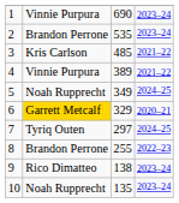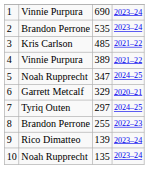5 | column 3: 349 -> 347
6 | column 2: gold background -> no background
9 | column 3: 138 -> 139
